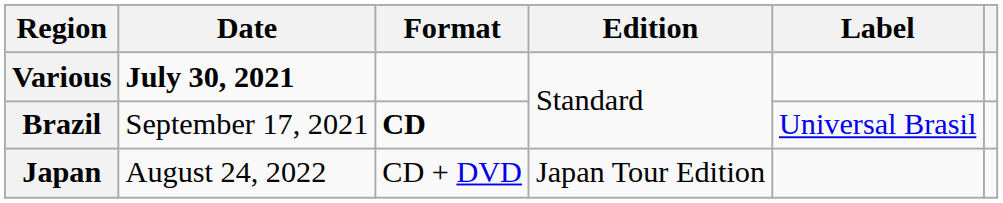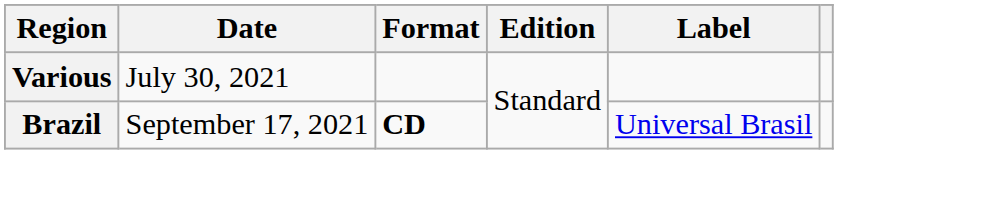Various | Date: bold -> normal
- row: Japan | August 24, 2022 | CD + DVD | Japan Tour Edition
